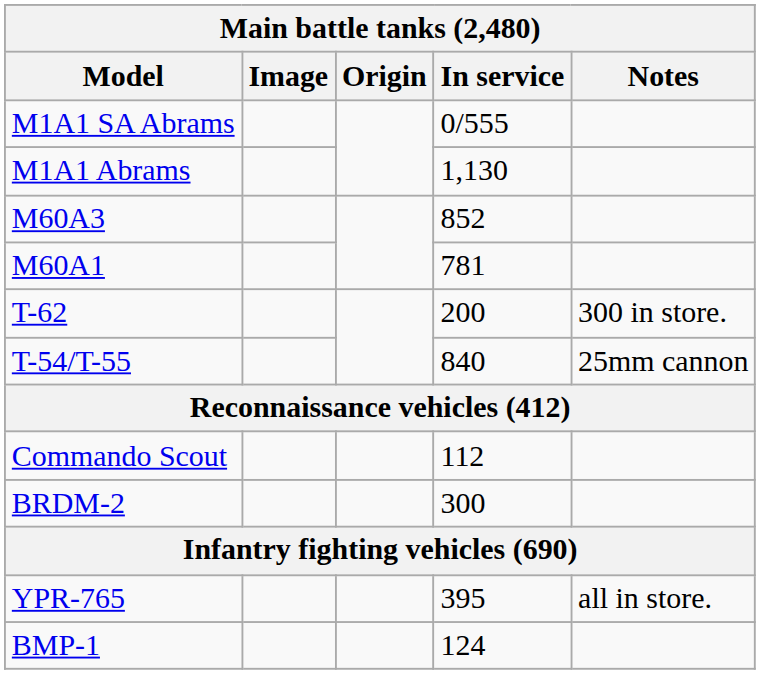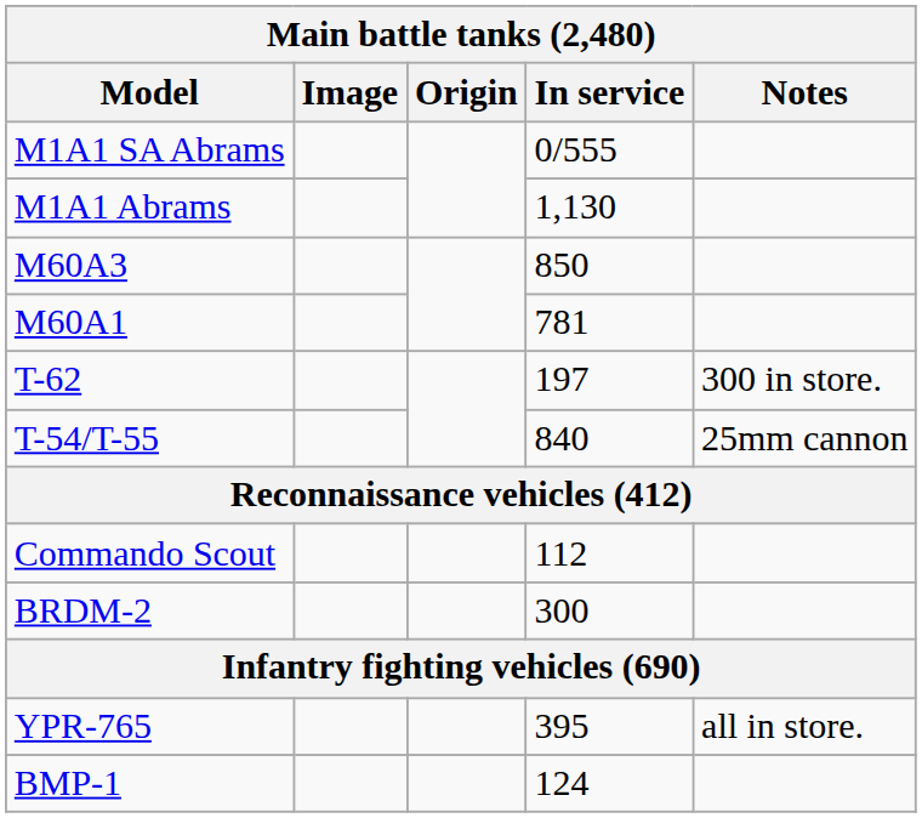M60A3 | In service: 852 -> 850
T-62 | In service: 200 -> 197
